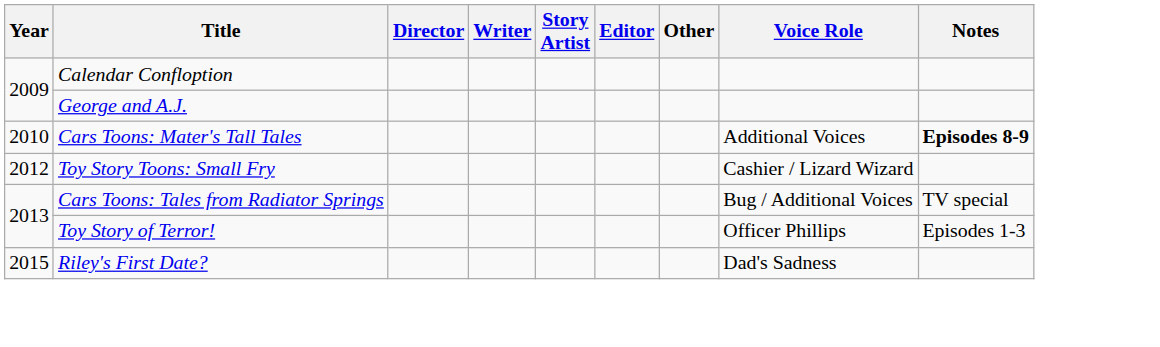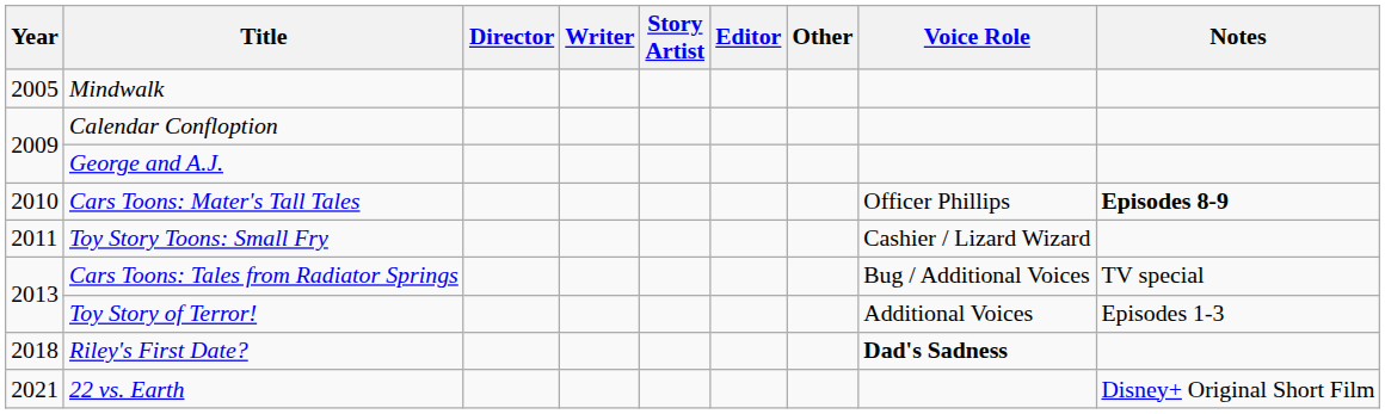+ row: 2005 | Mindwalk
Cars Toons: Mater's Tall Tales | Voice Role: Additional Voices -> Officer Phillips
Toy Story Toons: Small Fry | Year: 2012 -> 2011
Toy Story of Terror! | Voice Role: Officer Phillips -> Additional Voices
Riley's First Date? | Year: 2015 -> 2018
Riley's First Date? | Voice Role: normal -> bold
+ row: 2021 | 22 vs. Earth | Disney+ Original Short Film
